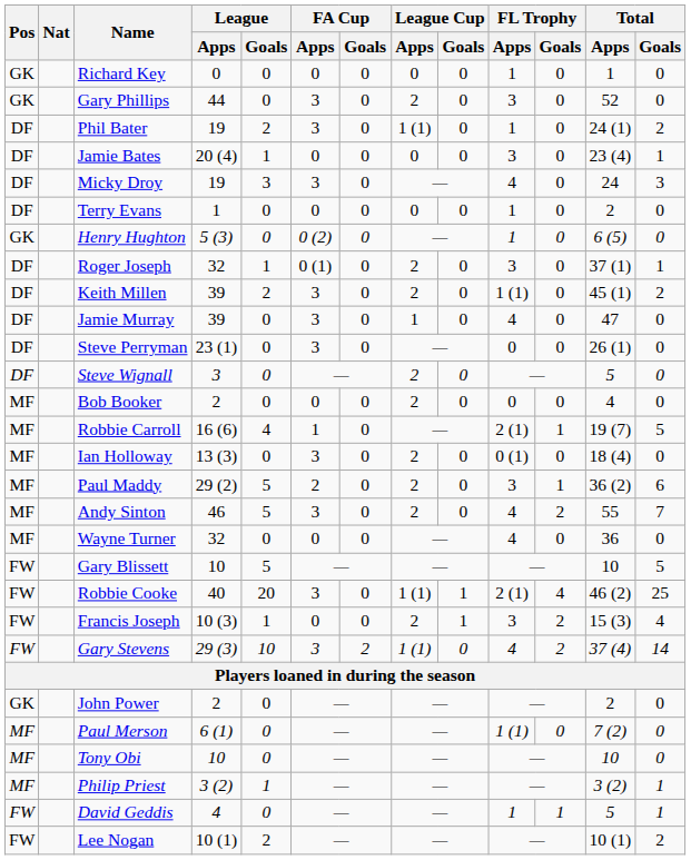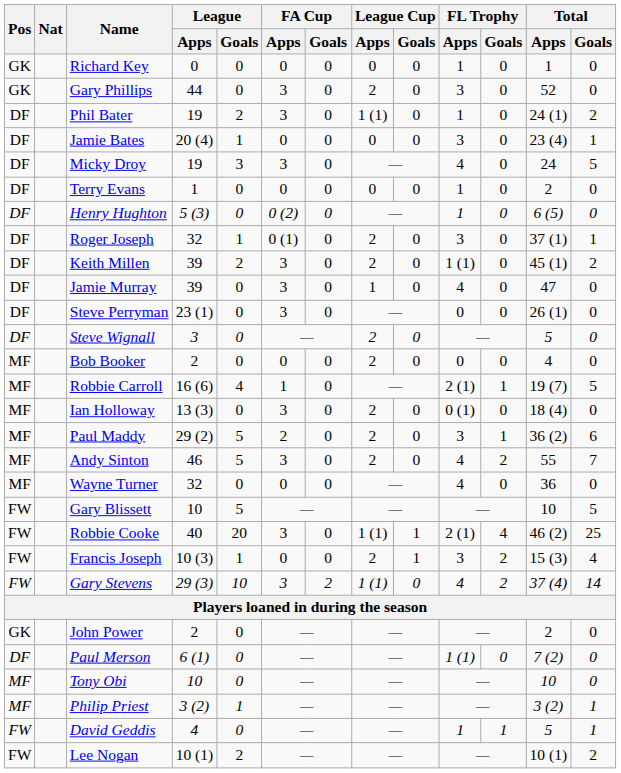Micky Droy | Total / Goals: 3 -> 5
Henry Hughton | Pos: GK -> DF
Paul Merson | Pos: MF -> DF
